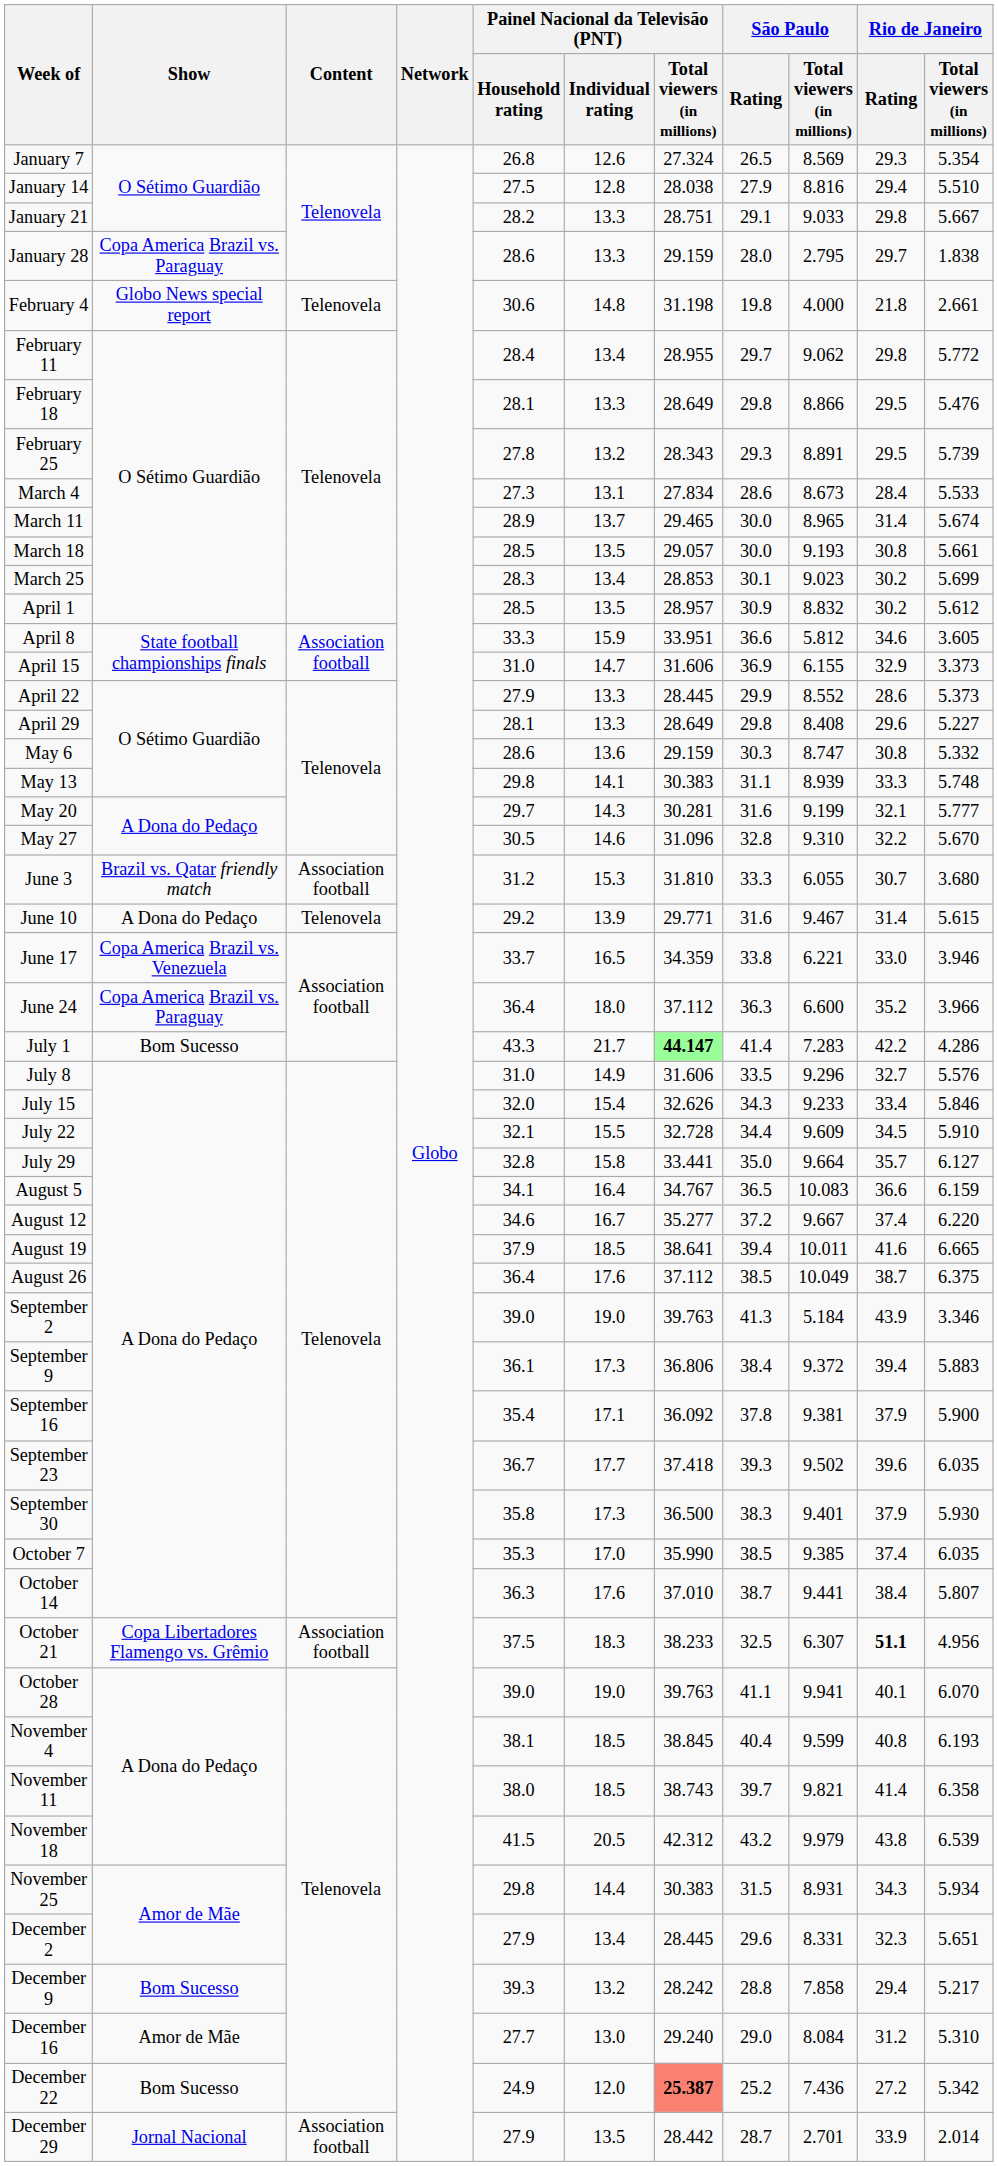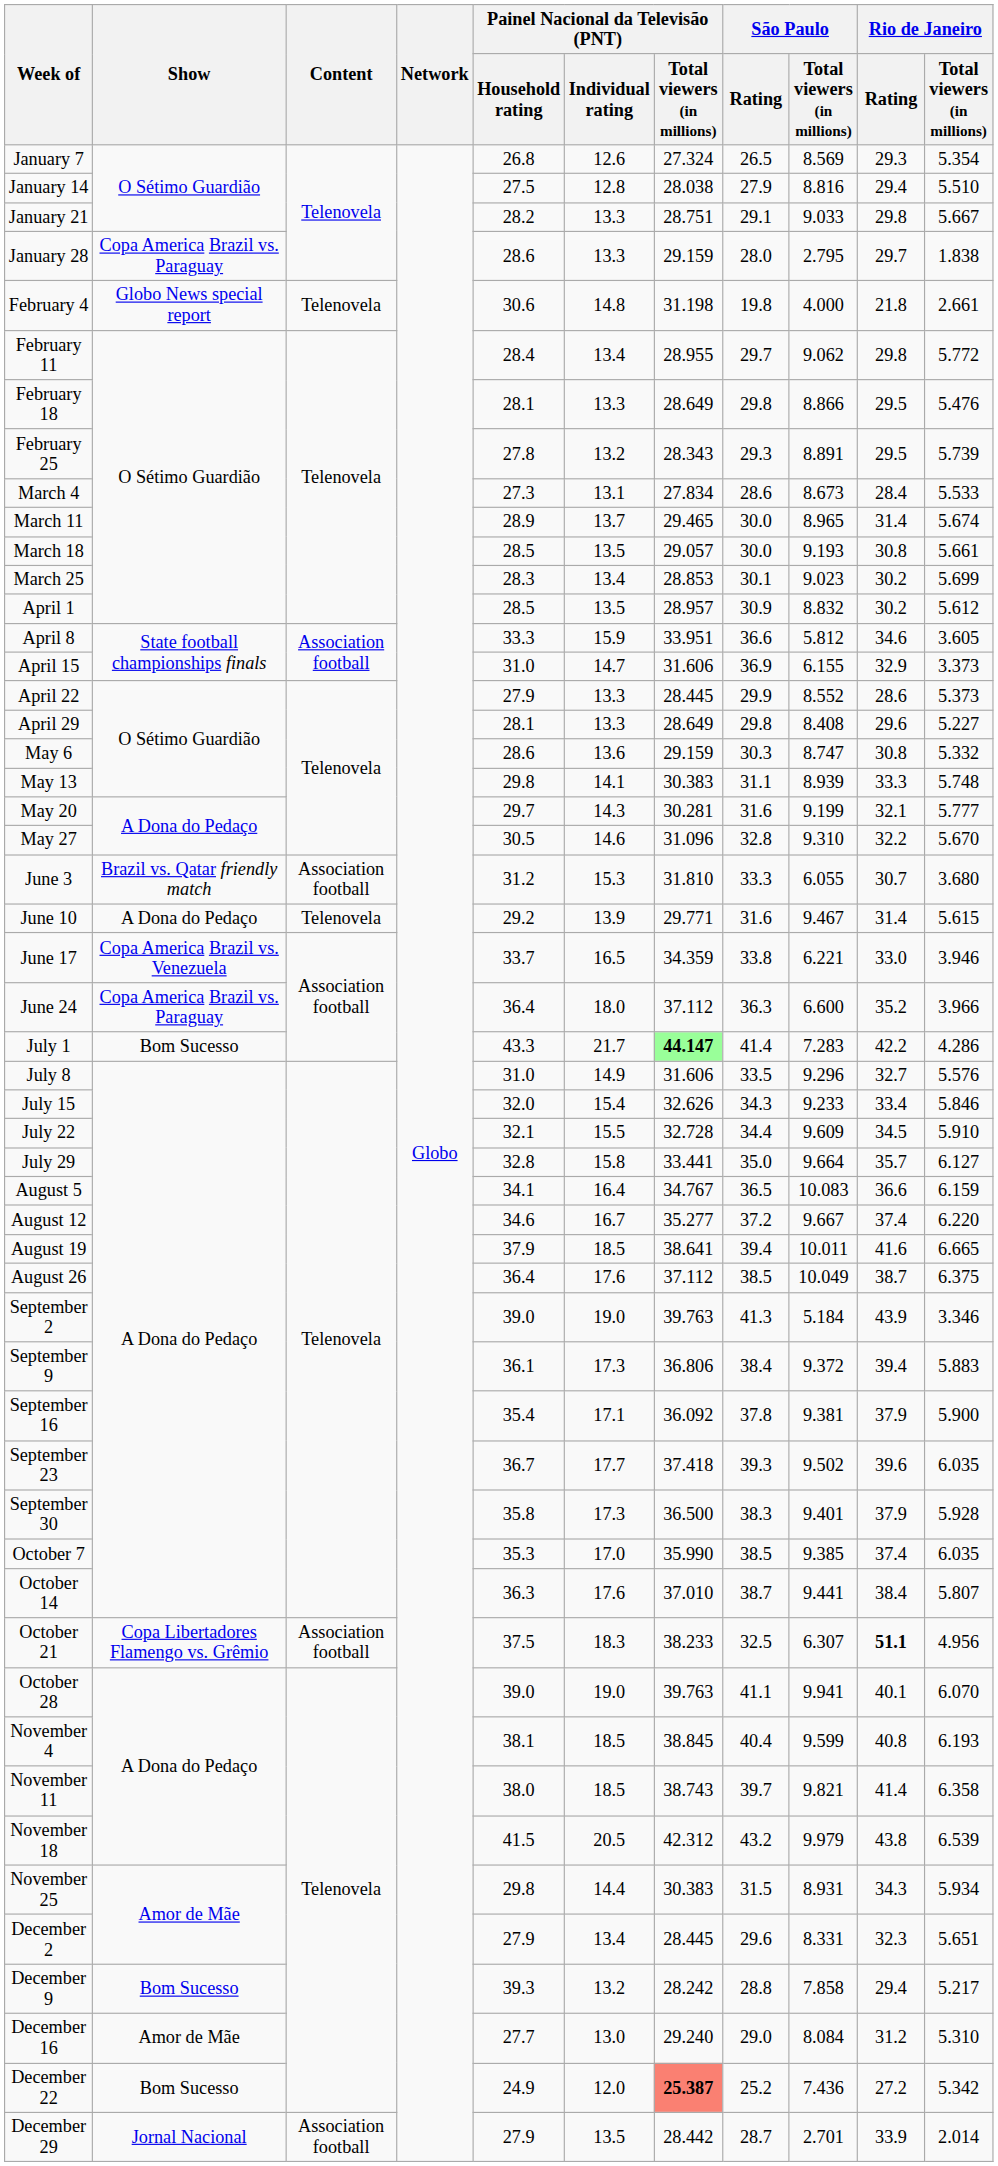September 30 | Rio de Janeiro / Total viewers (in millions): 5.930 -> 5.928
